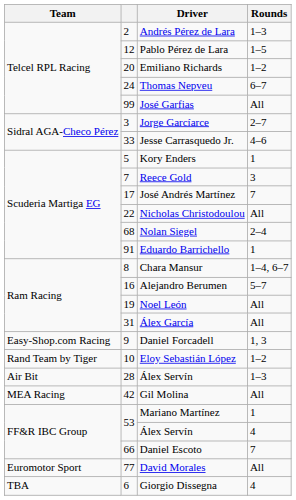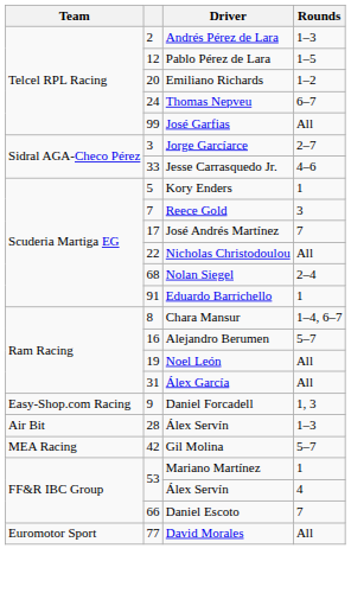- row: Rand Team by Tiger | 10 | Eloy Sebastián López | 1–2
Gil Molina | Rounds: All -> 5–7
- row: TBA | 6 | Giorgio Dissegna | 4
